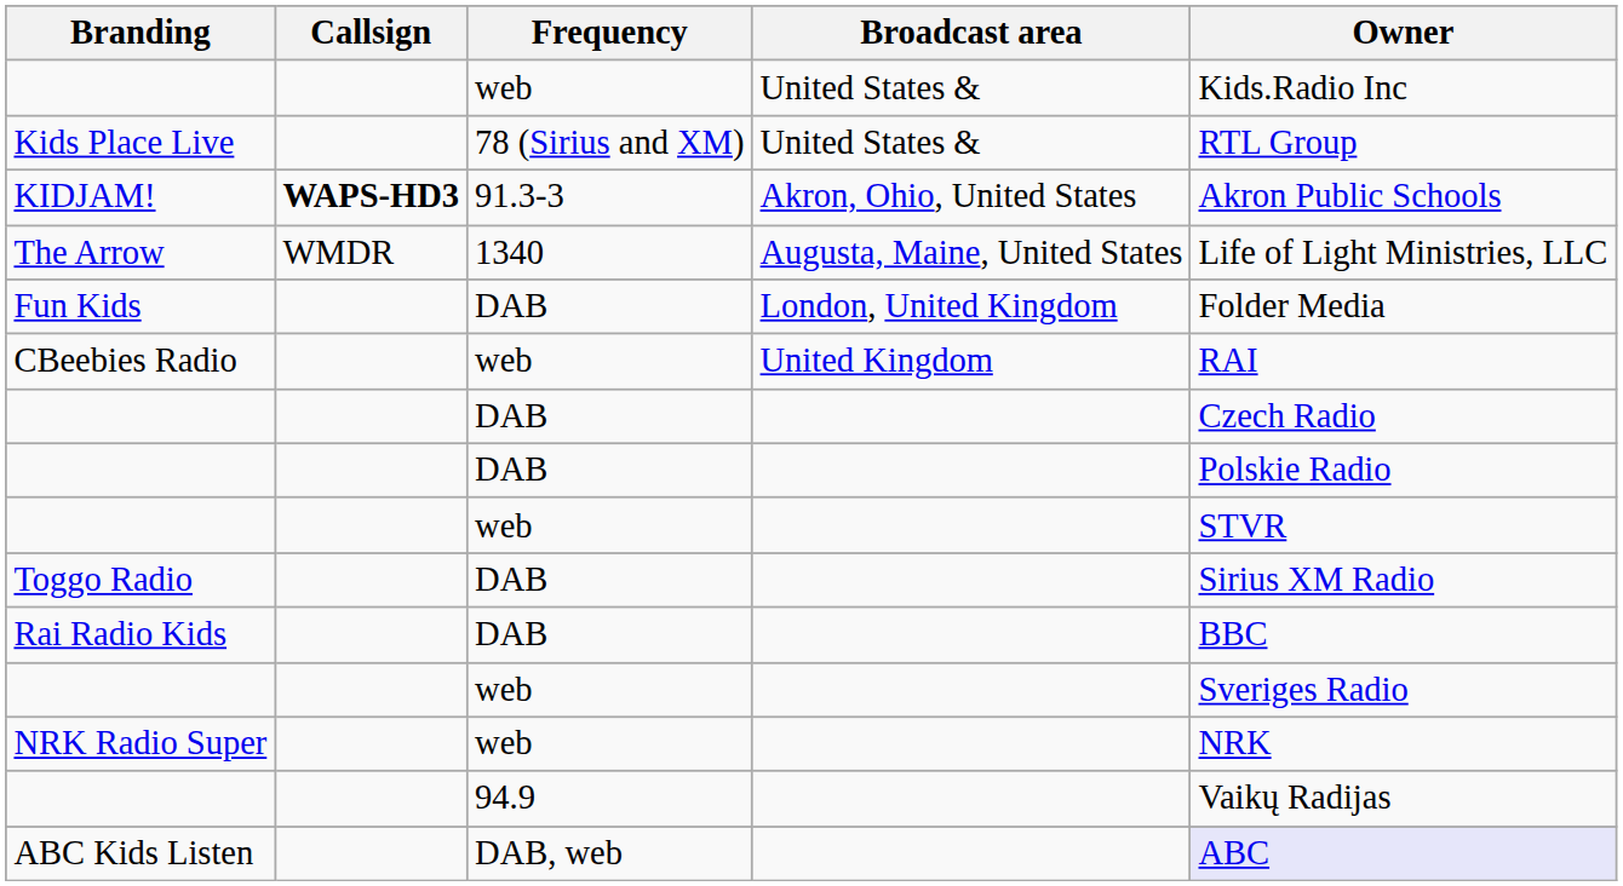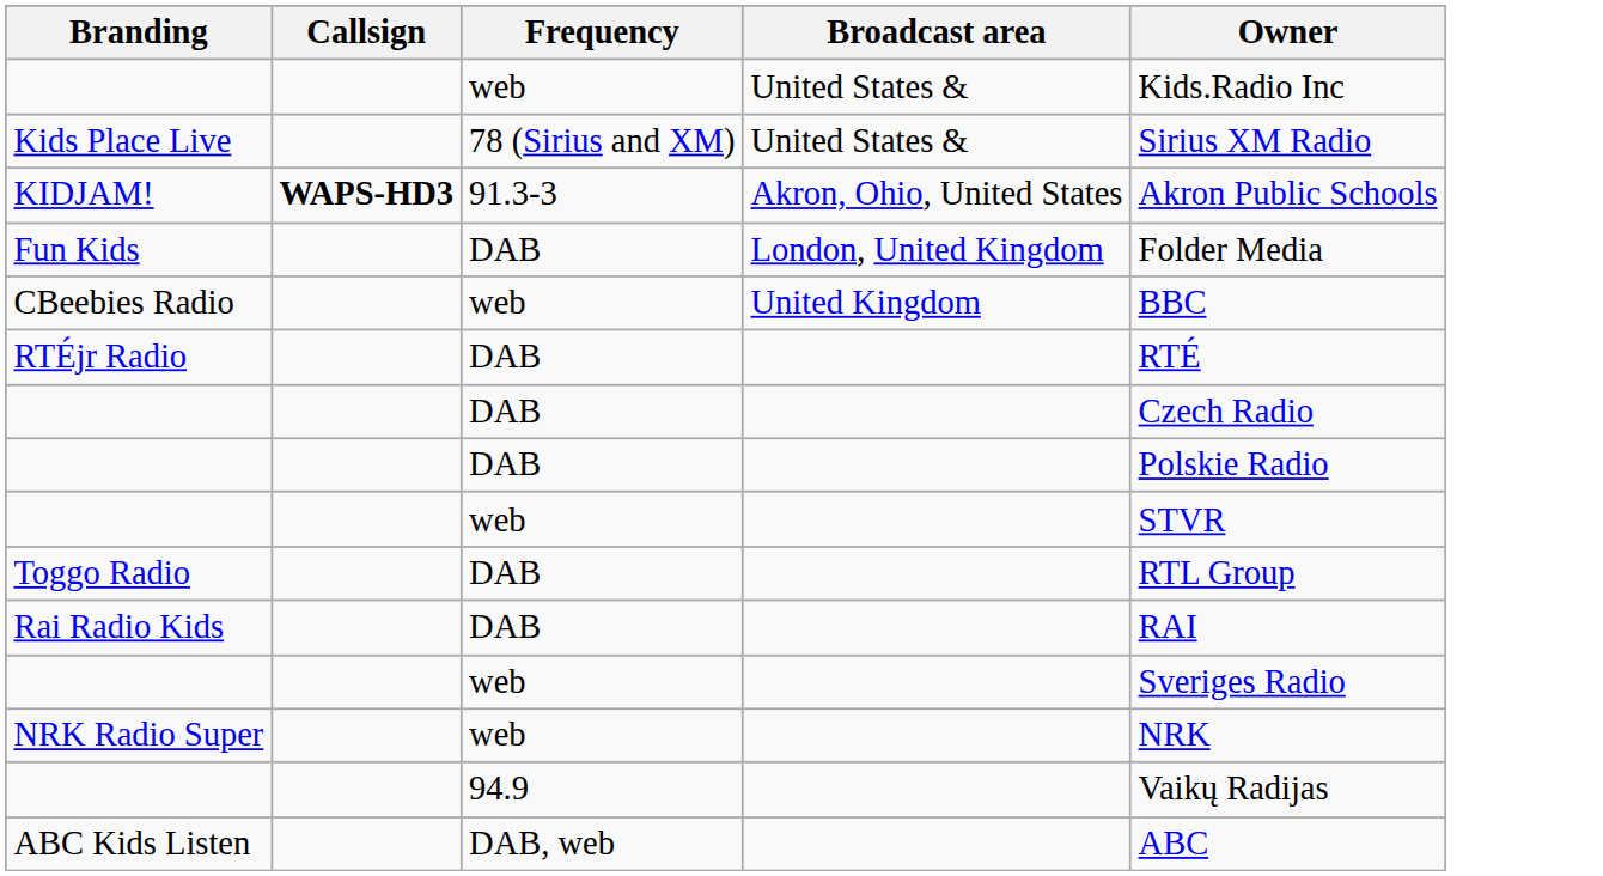Kids Place Live | Owner: RTL Group -> Sirius XM Radio
- row: The Arrow | WMDR | 1340 | Augusta, Maine, United States | Life of Light Ministries, LLC
CBeebies Radio | Owner: RAI -> BBC
+ row: RTÉjr Radio | DAB | RTÉ
Toggo Radio | Owner: Sirius XM Radio -> RTL Group
Rai Radio Kids | Owner: BBC -> RAI
ABC Kids Listen | Owner: lavender background -> no background
